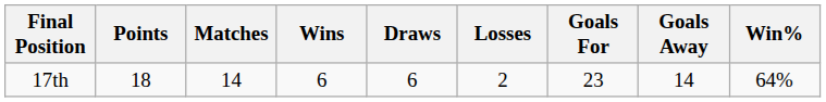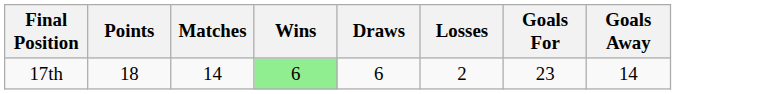- column: Win% | 64%
17th | Wins: no background -> lightgreen background
